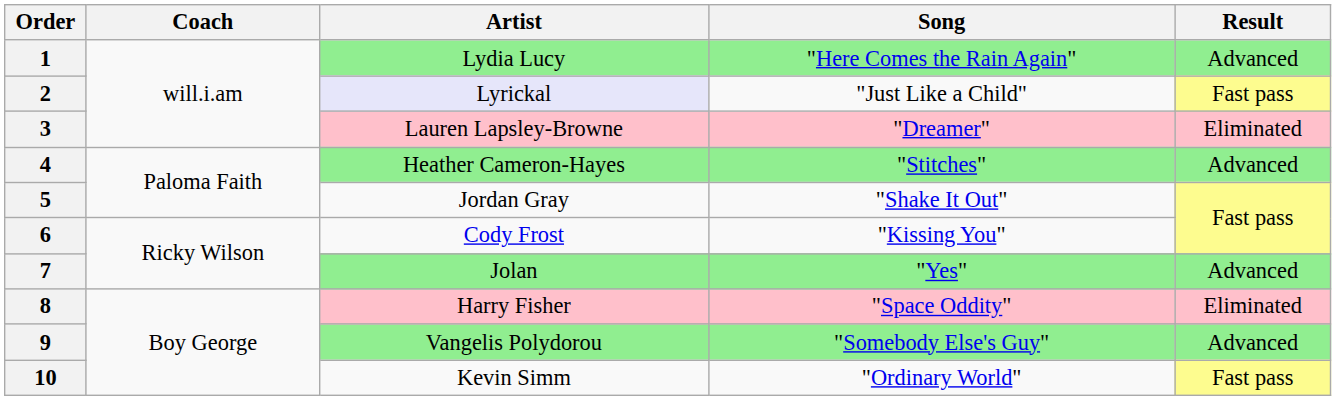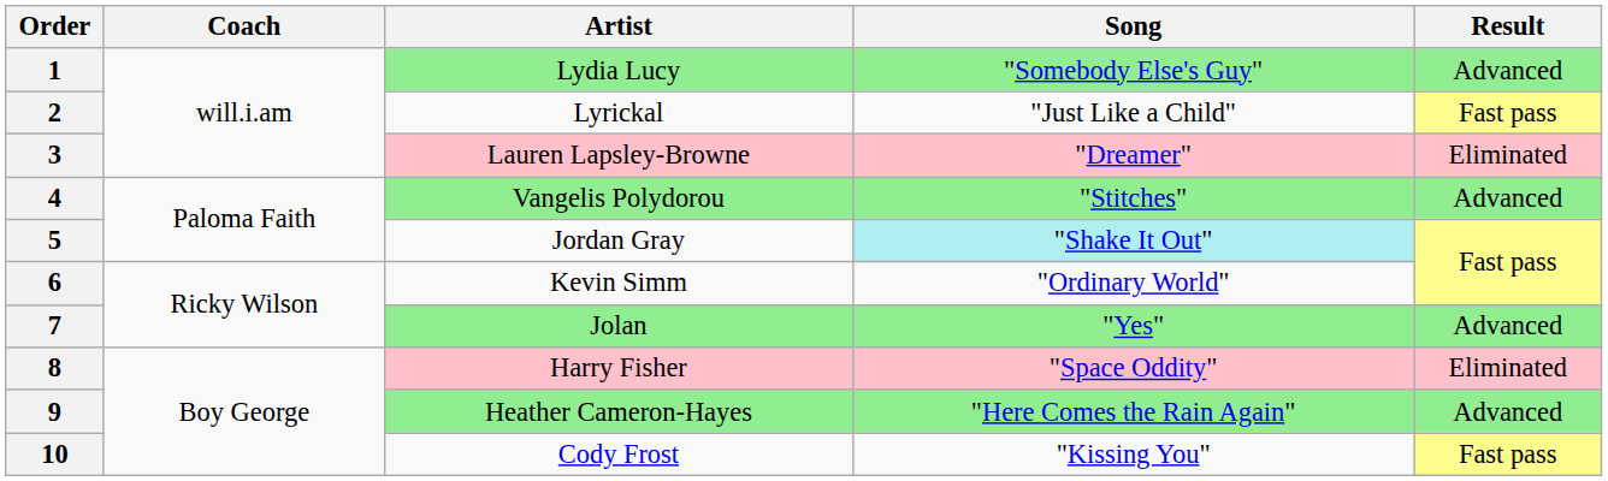1 | Song: "Here Comes the Rain Again" -> "Somebody Else's Guy"
2 | Artist: lavender background -> no background
4 | Artist: Heather Cameron-Hayes -> Vangelis Polydorou
5 | Song: no background -> paleturquoise background
6 | Artist: Cody Frost -> Kevin Simm
6 | Song: "Kissing You" -> "Ordinary World"
9 | Artist: Vangelis Polydorou -> Heather Cameron-Hayes
9 | Song: "Somebody Else's Guy" -> "Here Comes the Rain Again"
10 | Artist: Kevin Simm -> Cody Frost
10 | Song: "Ordinary World" -> "Kissing You"
